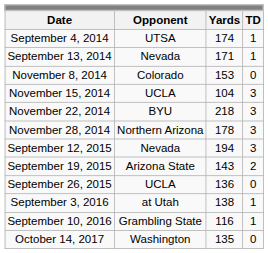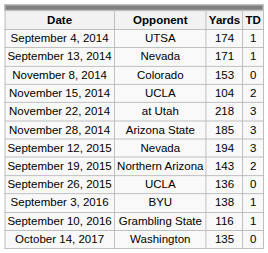November 15, 2014 | column 4: 3 -> 2
November 22, 2014 | column 2: BYU -> at Utah
November 28, 2014 | column 2: Northern Arizona -> Arizona State
November 28, 2014 | column 3: 178 -> 185
September 19, 2015 | column 2: Arizona State -> Northern Arizona
September 3, 2016 | column 2: at Utah -> BYU
